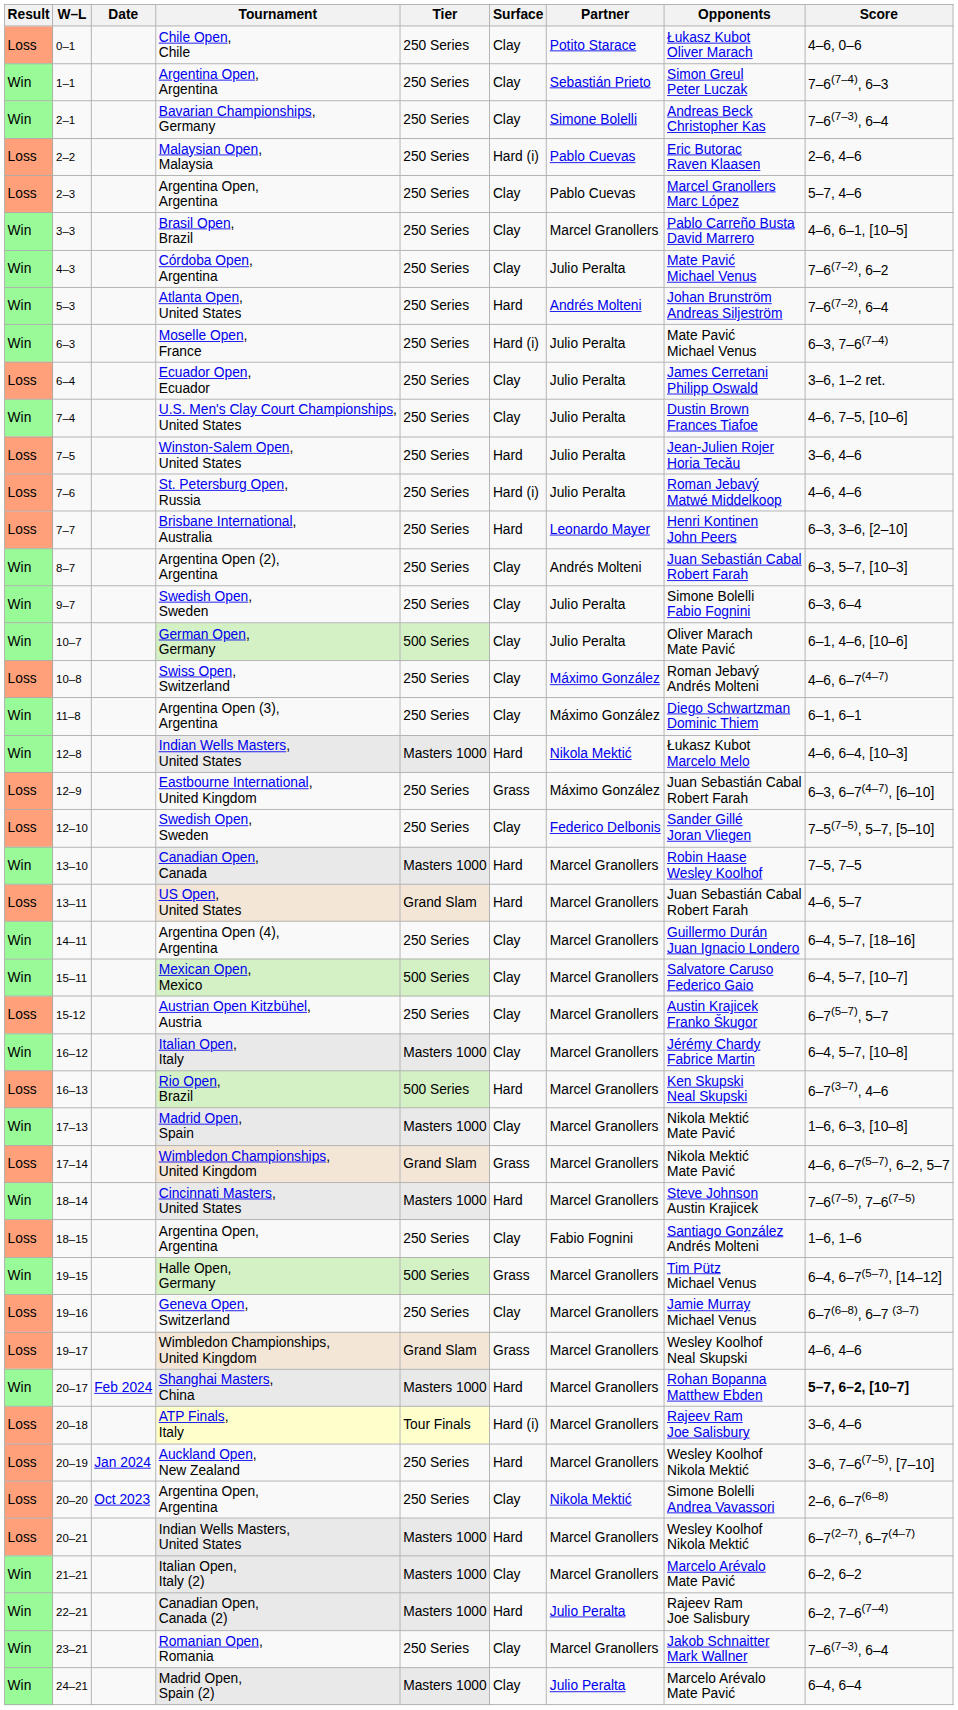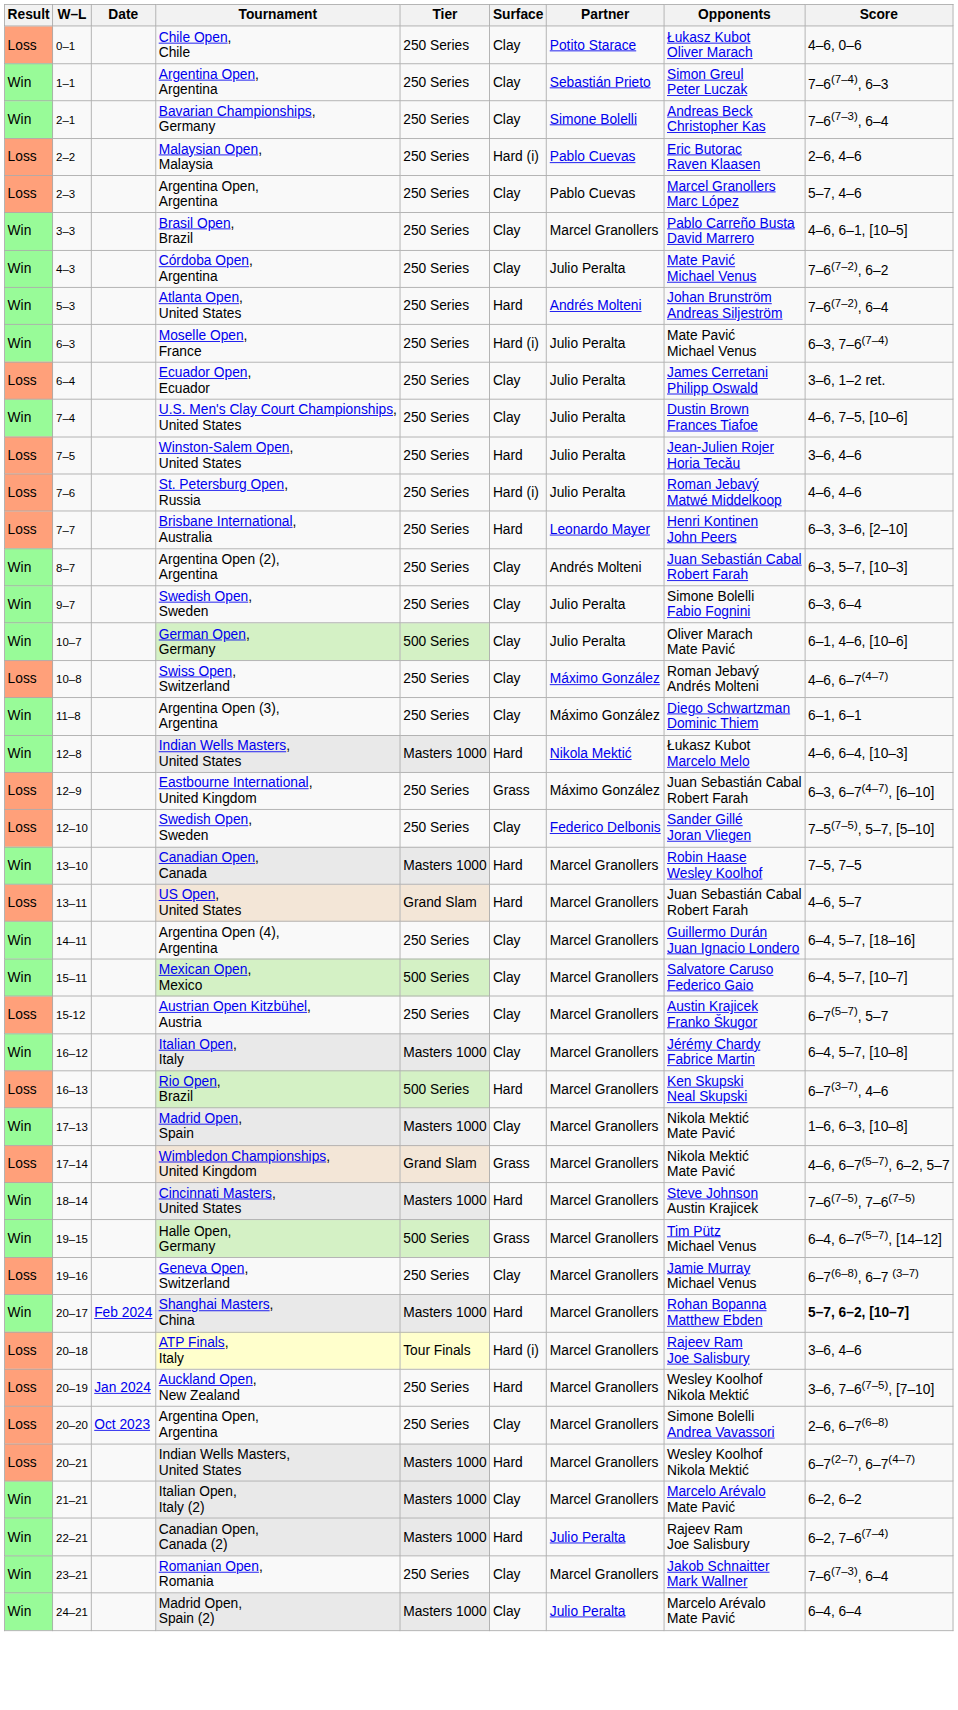- row: Loss | 18–15 | Argentina Open, Argentina | 250 Series | Clay | Fabio Fognini | Santiago González Andrés Molteni | 1–6, 1–6
- row: Loss | 19–17 | Wimbledon Championships, United Kingdom | Grand Slam | Grass | Marcel Granollers | Wesley Koolhof Neal Skupski | 4–6, 4–6
20–20 | Partner: Nikola Mektić -> Marcel Granollers
